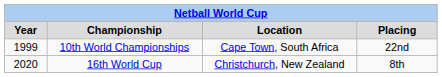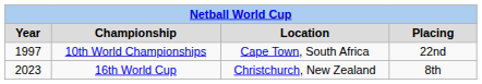10th World Championships | Year: 1999 -> 1997
16th World Cup | Year: 2020 -> 2023
